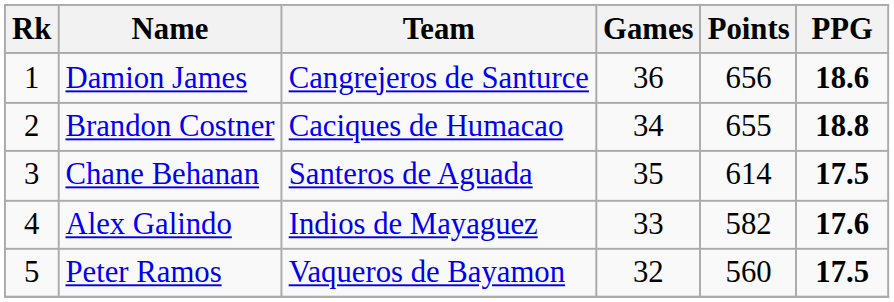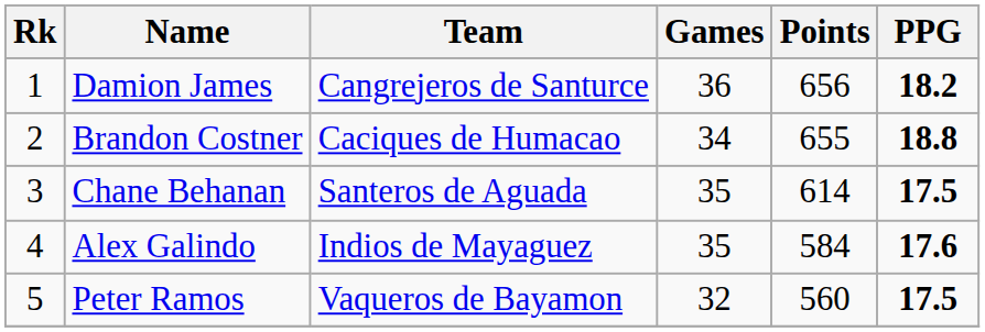Damion James | PPG: 18.6 -> 18.2
Alex Galindo | Games: 33 -> 35
Alex Galindo | Points: 582 -> 584
